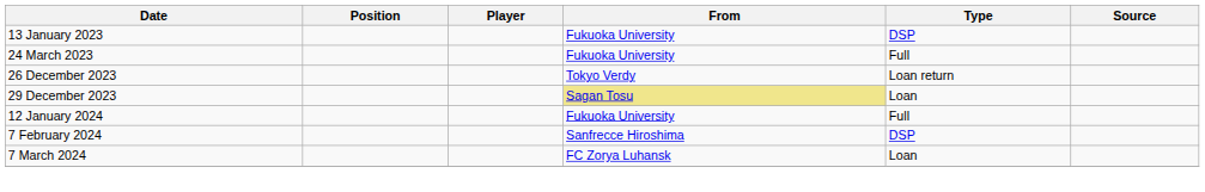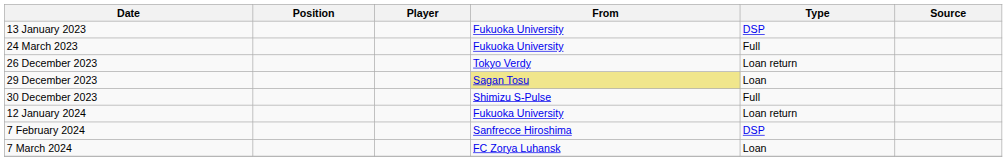+ row: 30 December 2023 | Shimizu S-Pulse | Full
12 January 2024 | Type: Full -> Loan return
